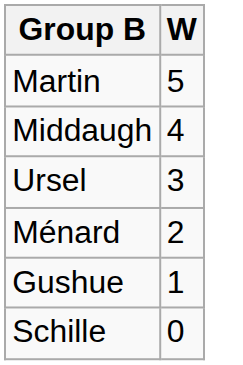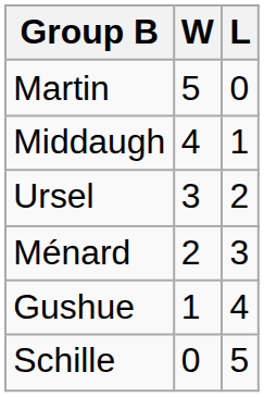+ column: L | 0 | 1 | 2 | 3 | 4 | 5
